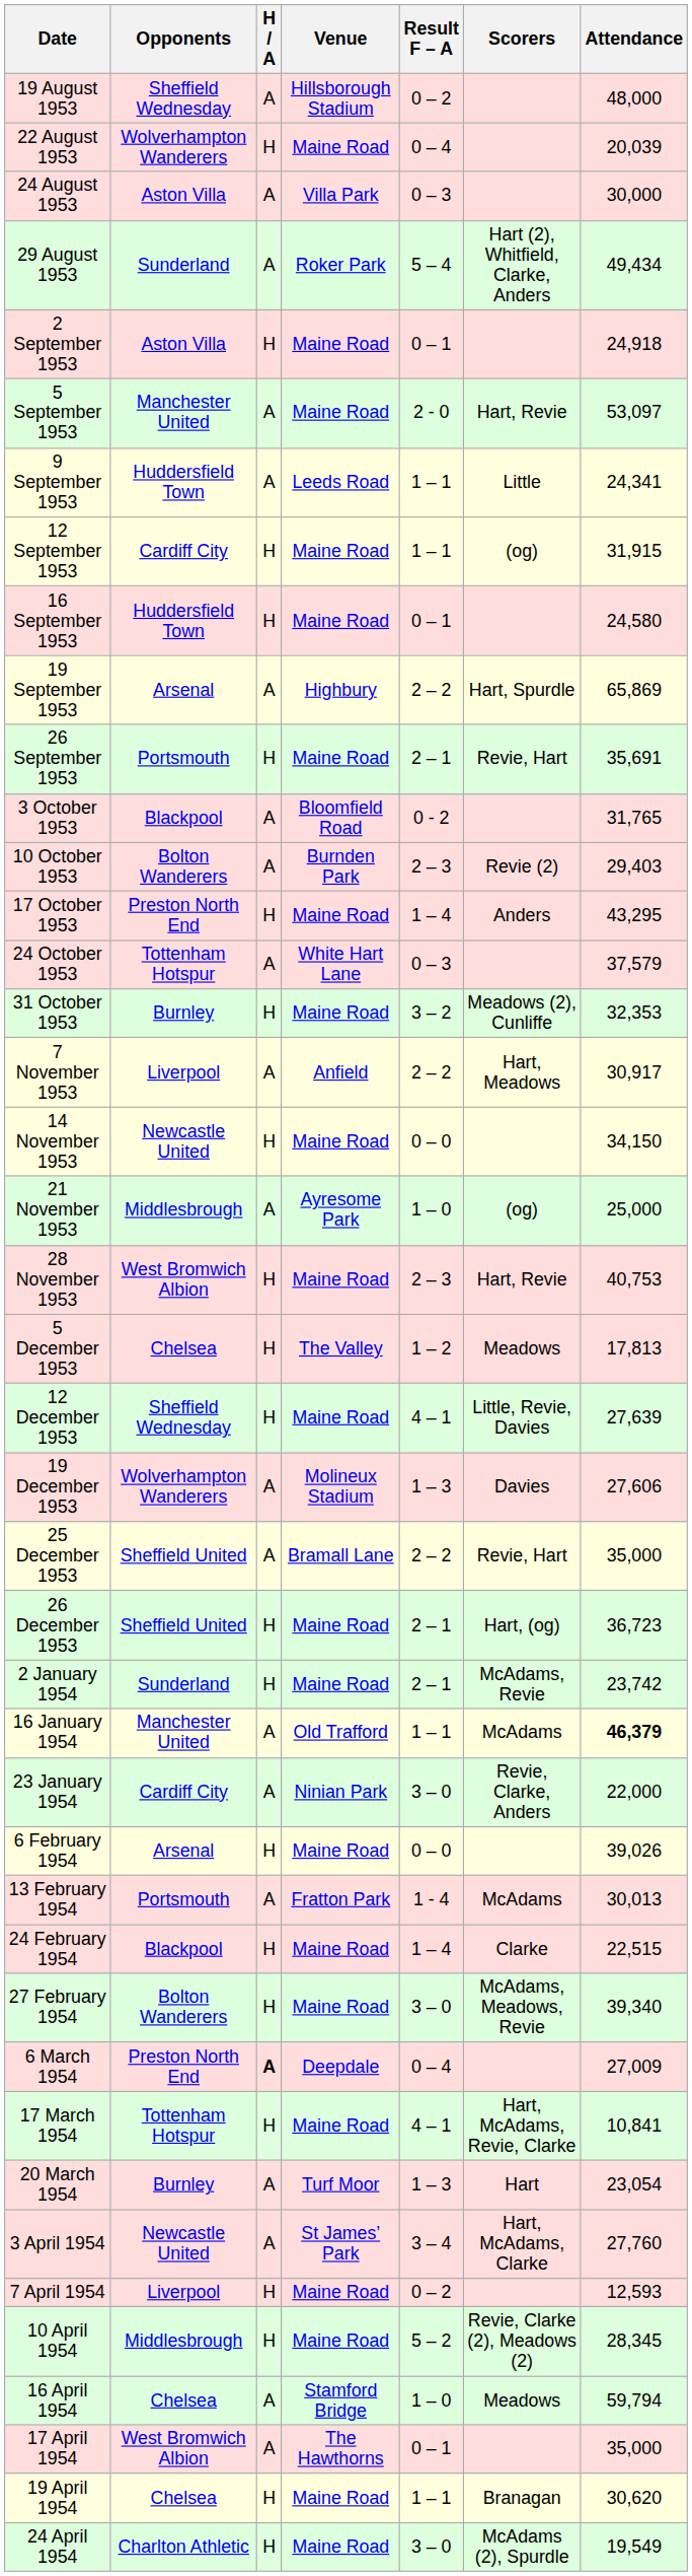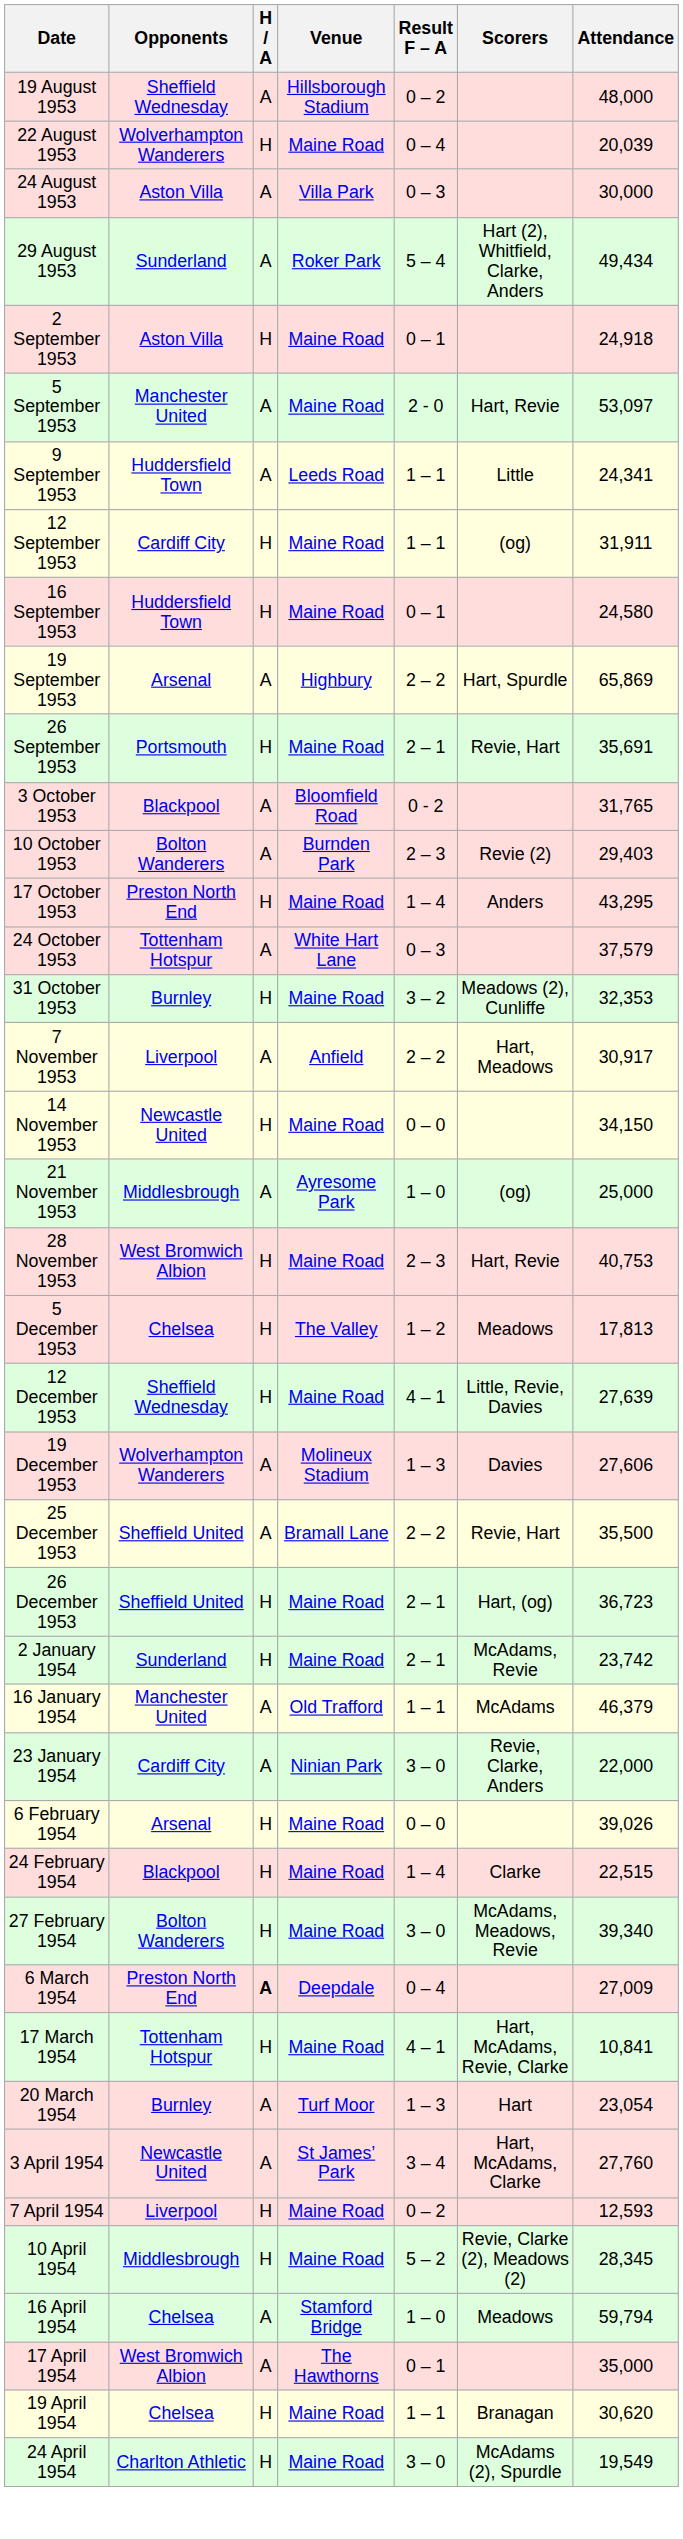12 September 1953 | Attendance: 31,915 -> 31,911
25 December 1953 | Attendance: 35,000 -> 35,500
16 January 1954 | Attendance: bold -> normal
- row: 13 February 1954 | Portsmouth | A | Fratton Park | 1 - 4 | McAdams | 30,013
